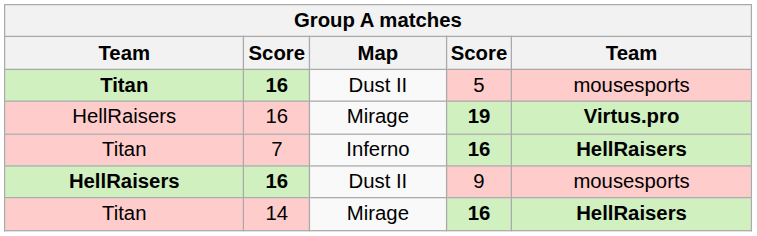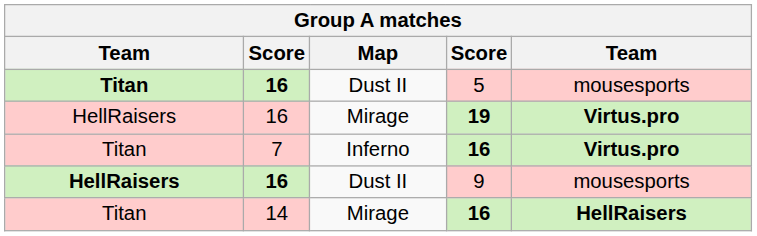7 / 16 | column 5: HellRaisers -> Virtus.pro
